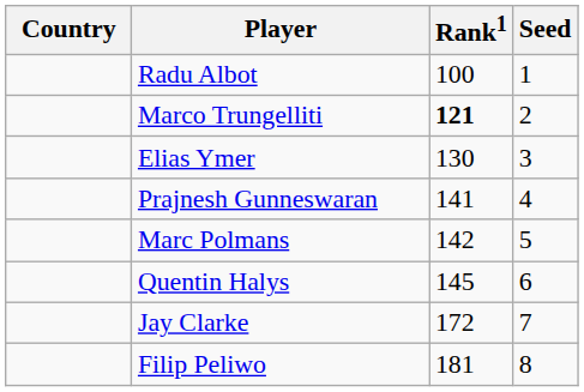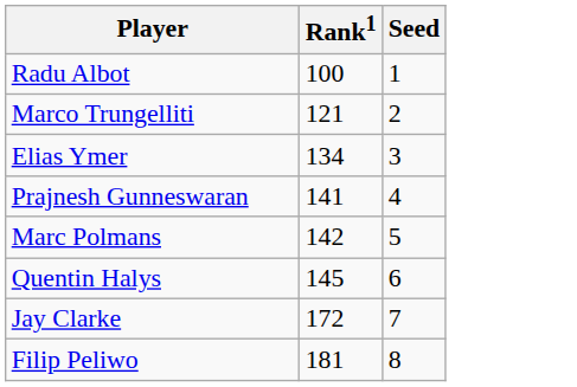- column: Country
Marco Trungelliti | Rank1: bold -> normal
Elias Ymer | Rank1: 130 -> 134
